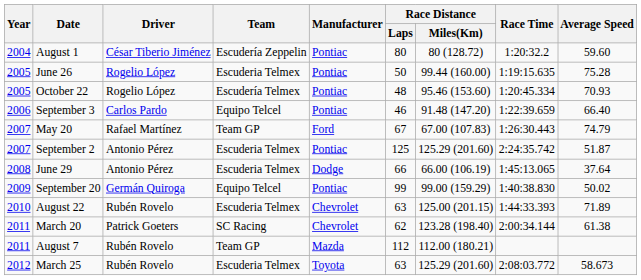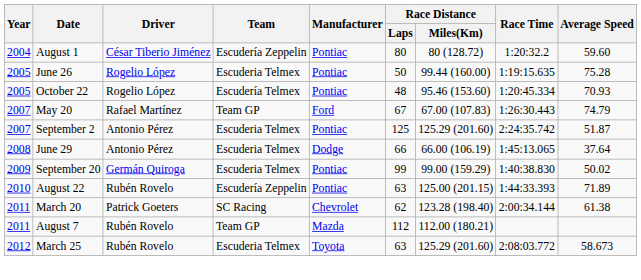- row: 2006 | September 3 | Carlos Pardo | Equipo Telcel | Pontiac | 46 | 91.48 (147.20) | 1:22:39.659 | 66.40
September 20 | Team: Equipo Telcel -> Escuderia Telmex
August 22 | Team: Escuderia Telmex -> Escudería Zeppelin
August 22 | Manufacturer: Chevrolet -> Pontiac
